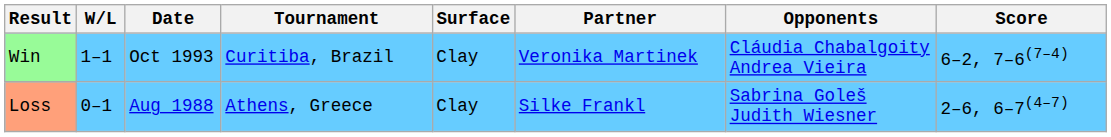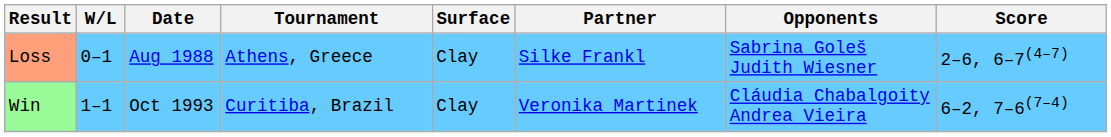rows swapped: Loss <-> Win
